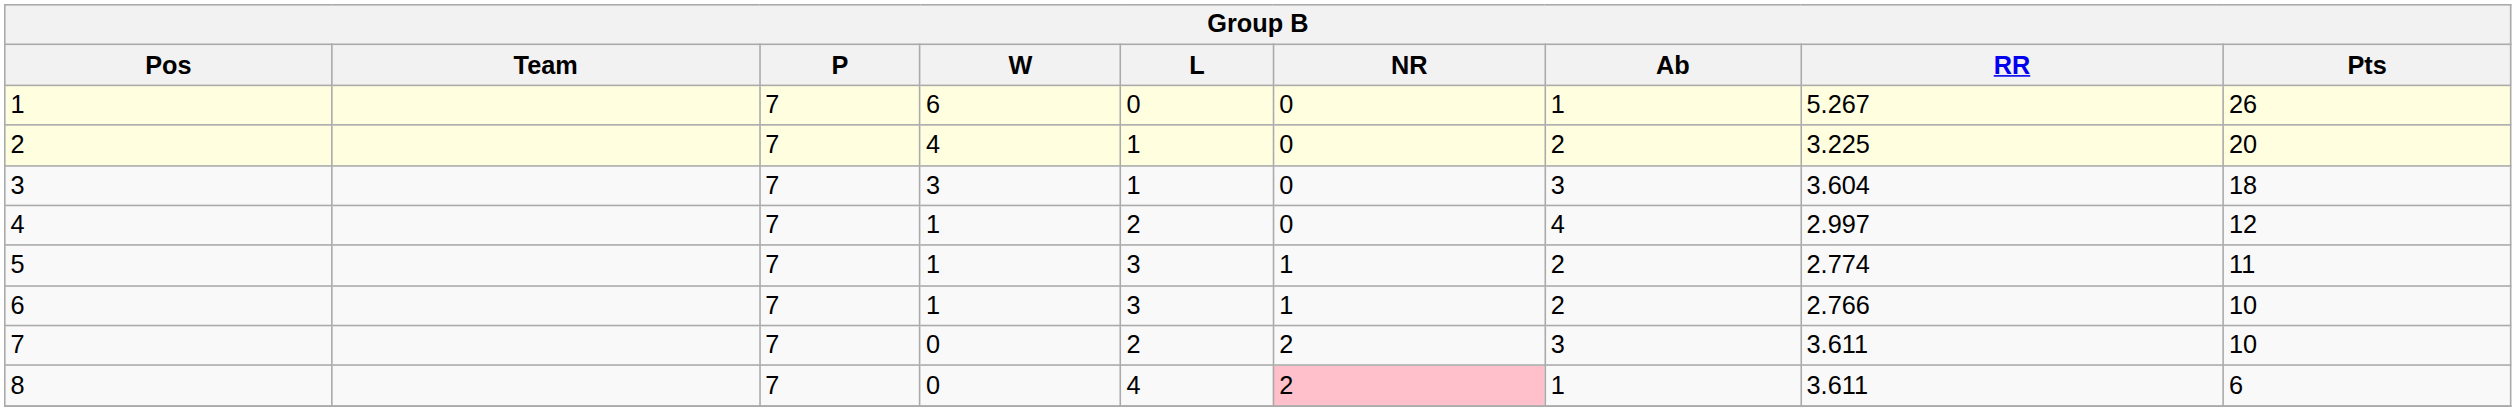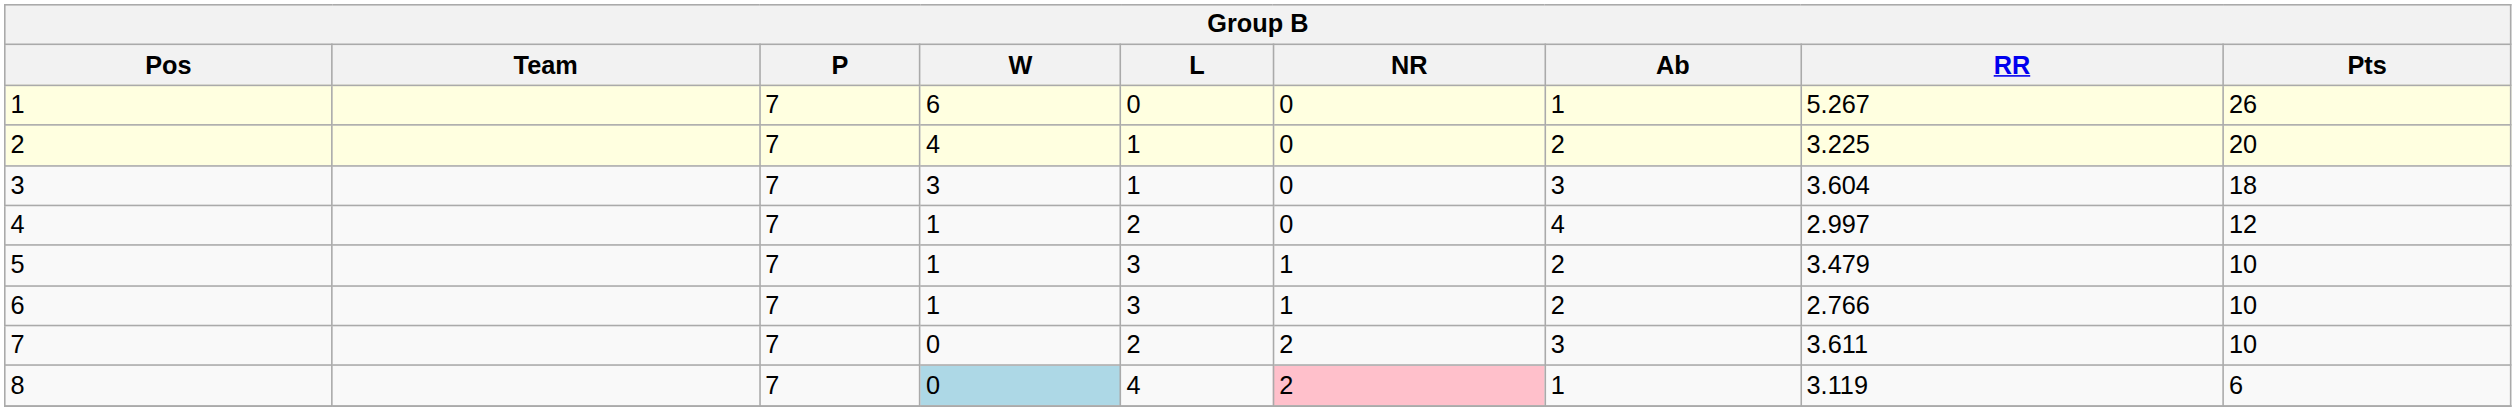5 | RR: 2.774 -> 3.479
5 | Pts: 11 -> 10
8 | W: no background -> lightblue background
8 | RR: 3.611 -> 3.119
